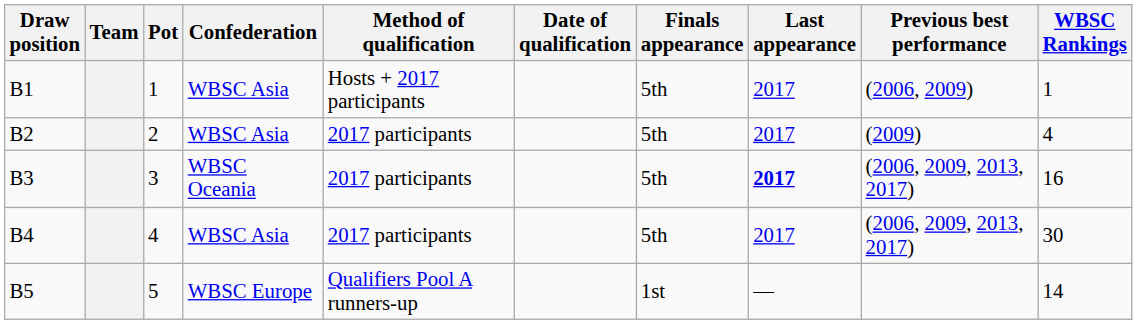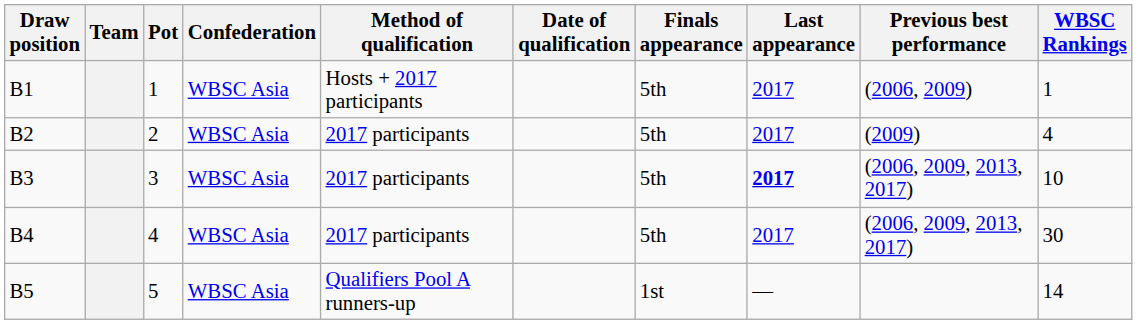B3 | Confederation: WBSC Oceania -> WBSC Asia
B3 | WBSC Rankings: 16 -> 10
B5 | Confederation: WBSC Europe -> WBSC Asia
